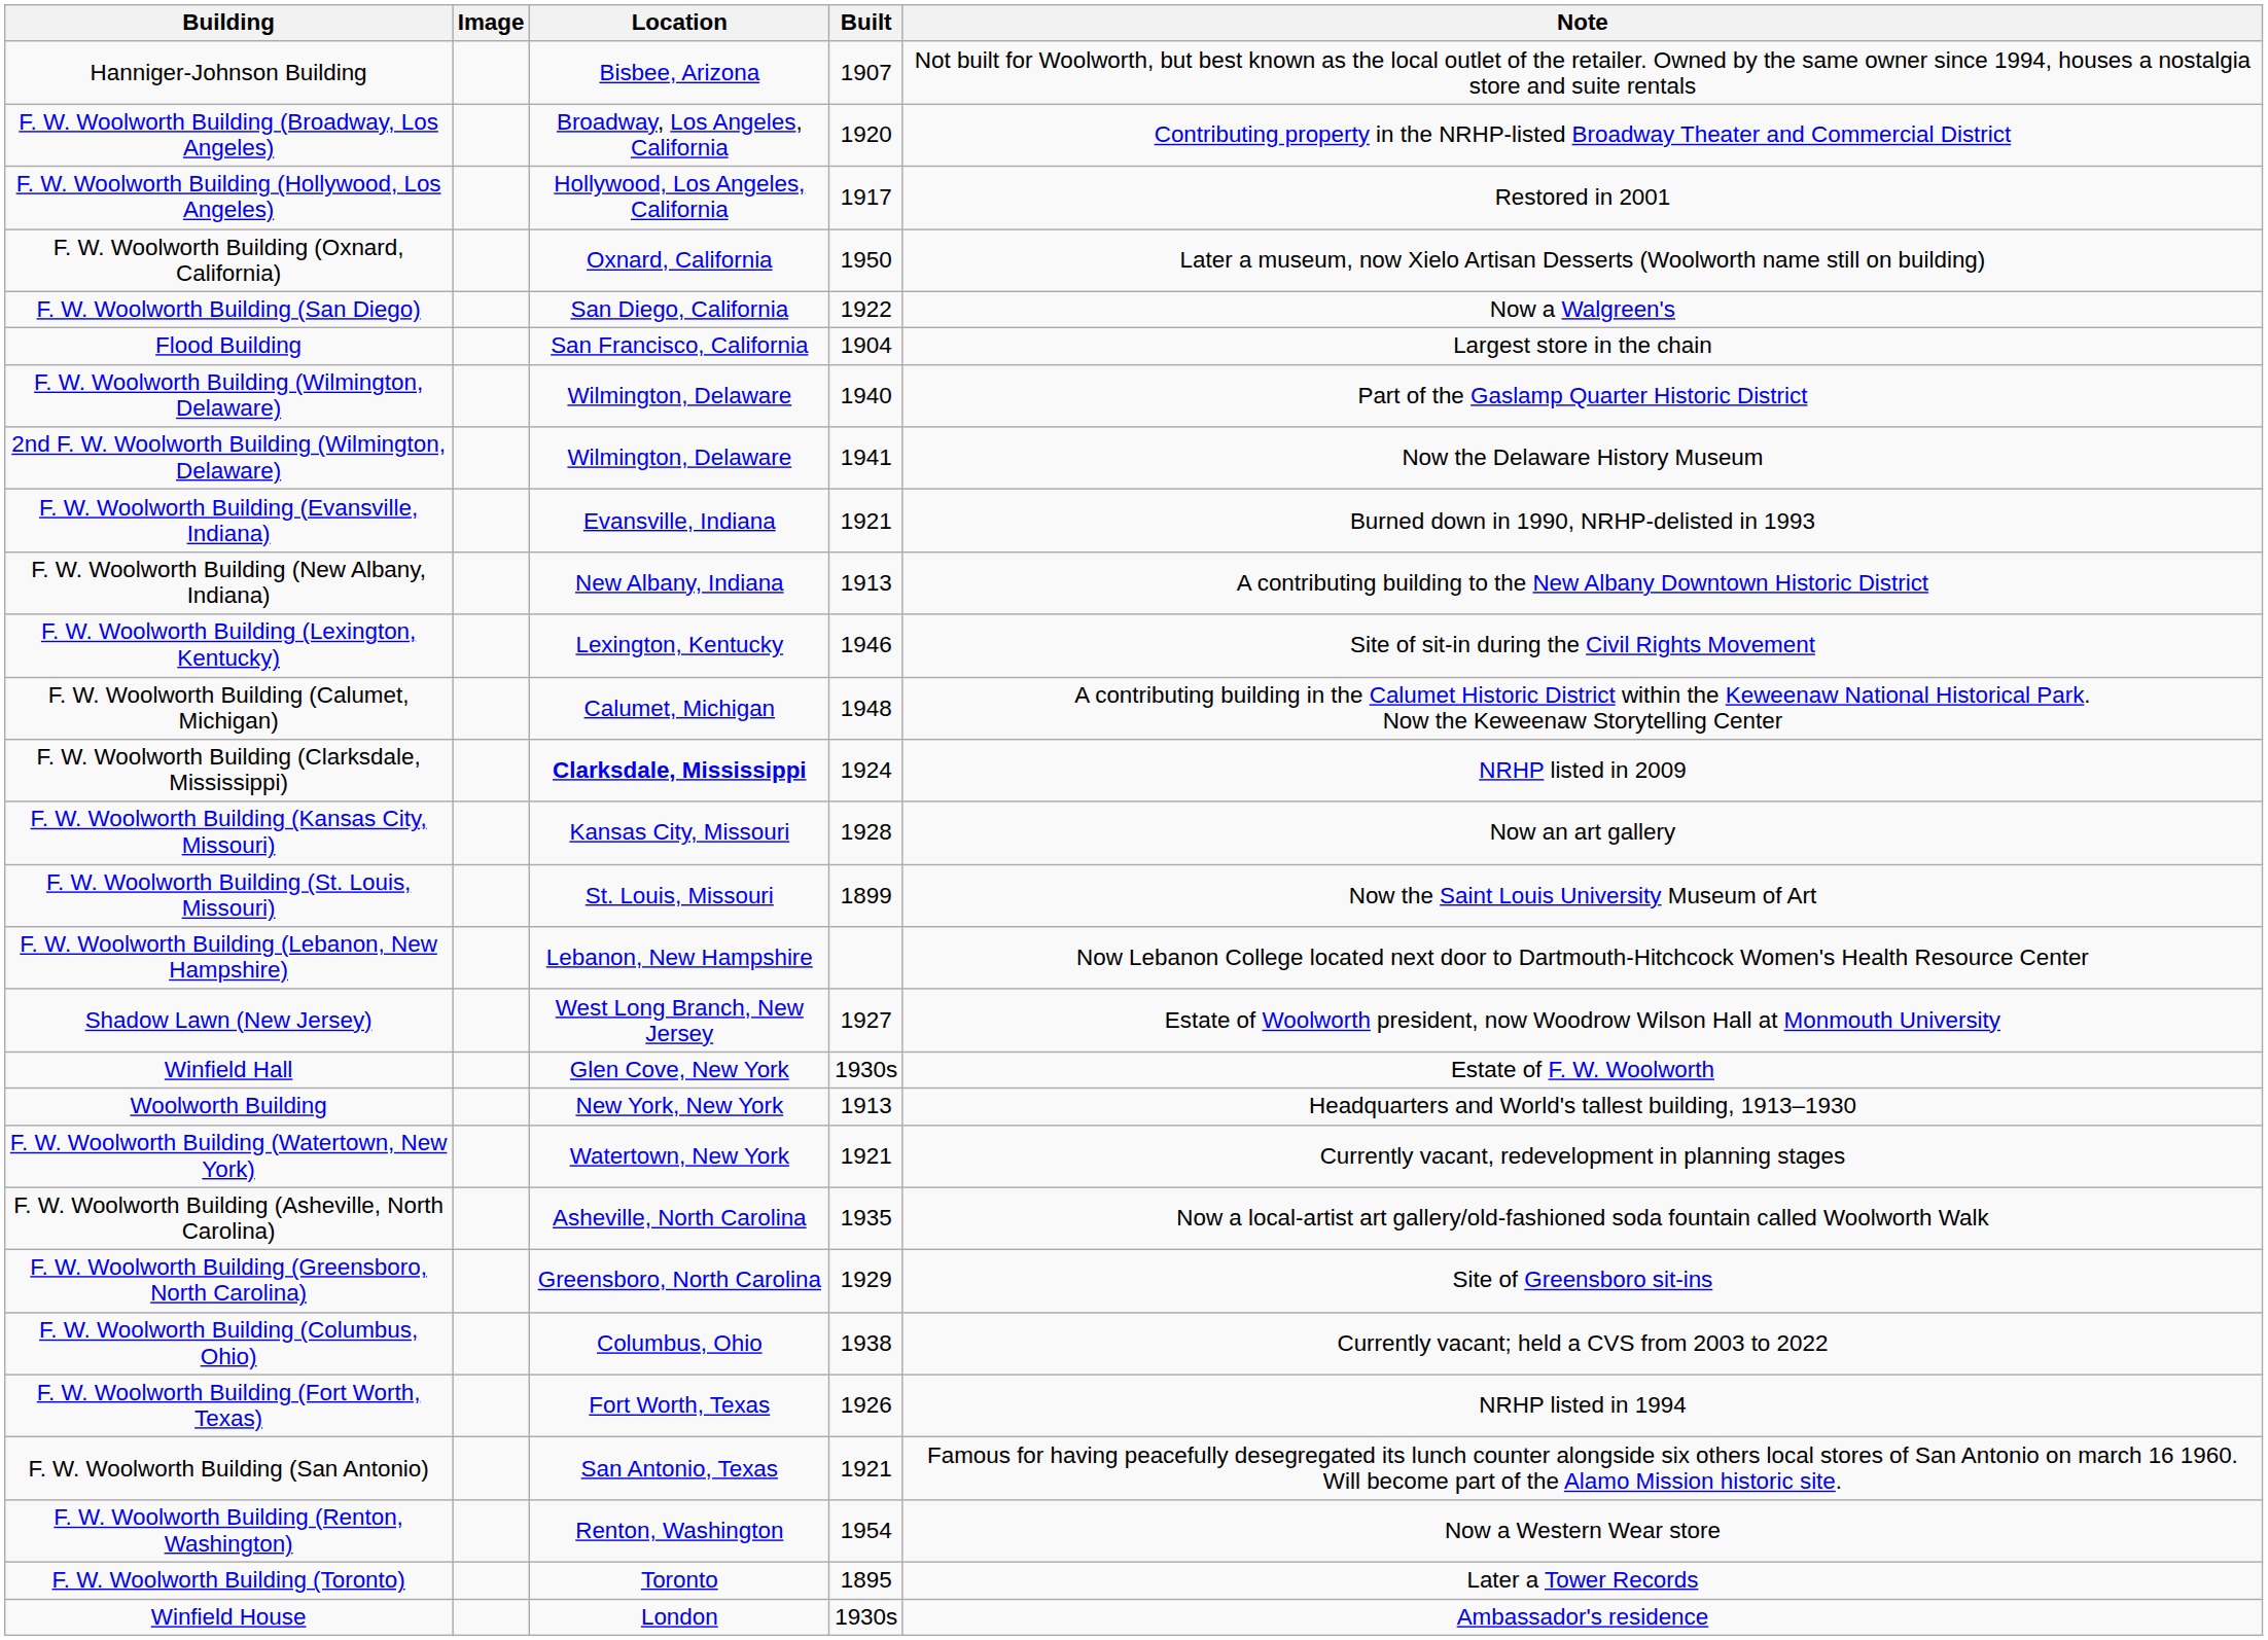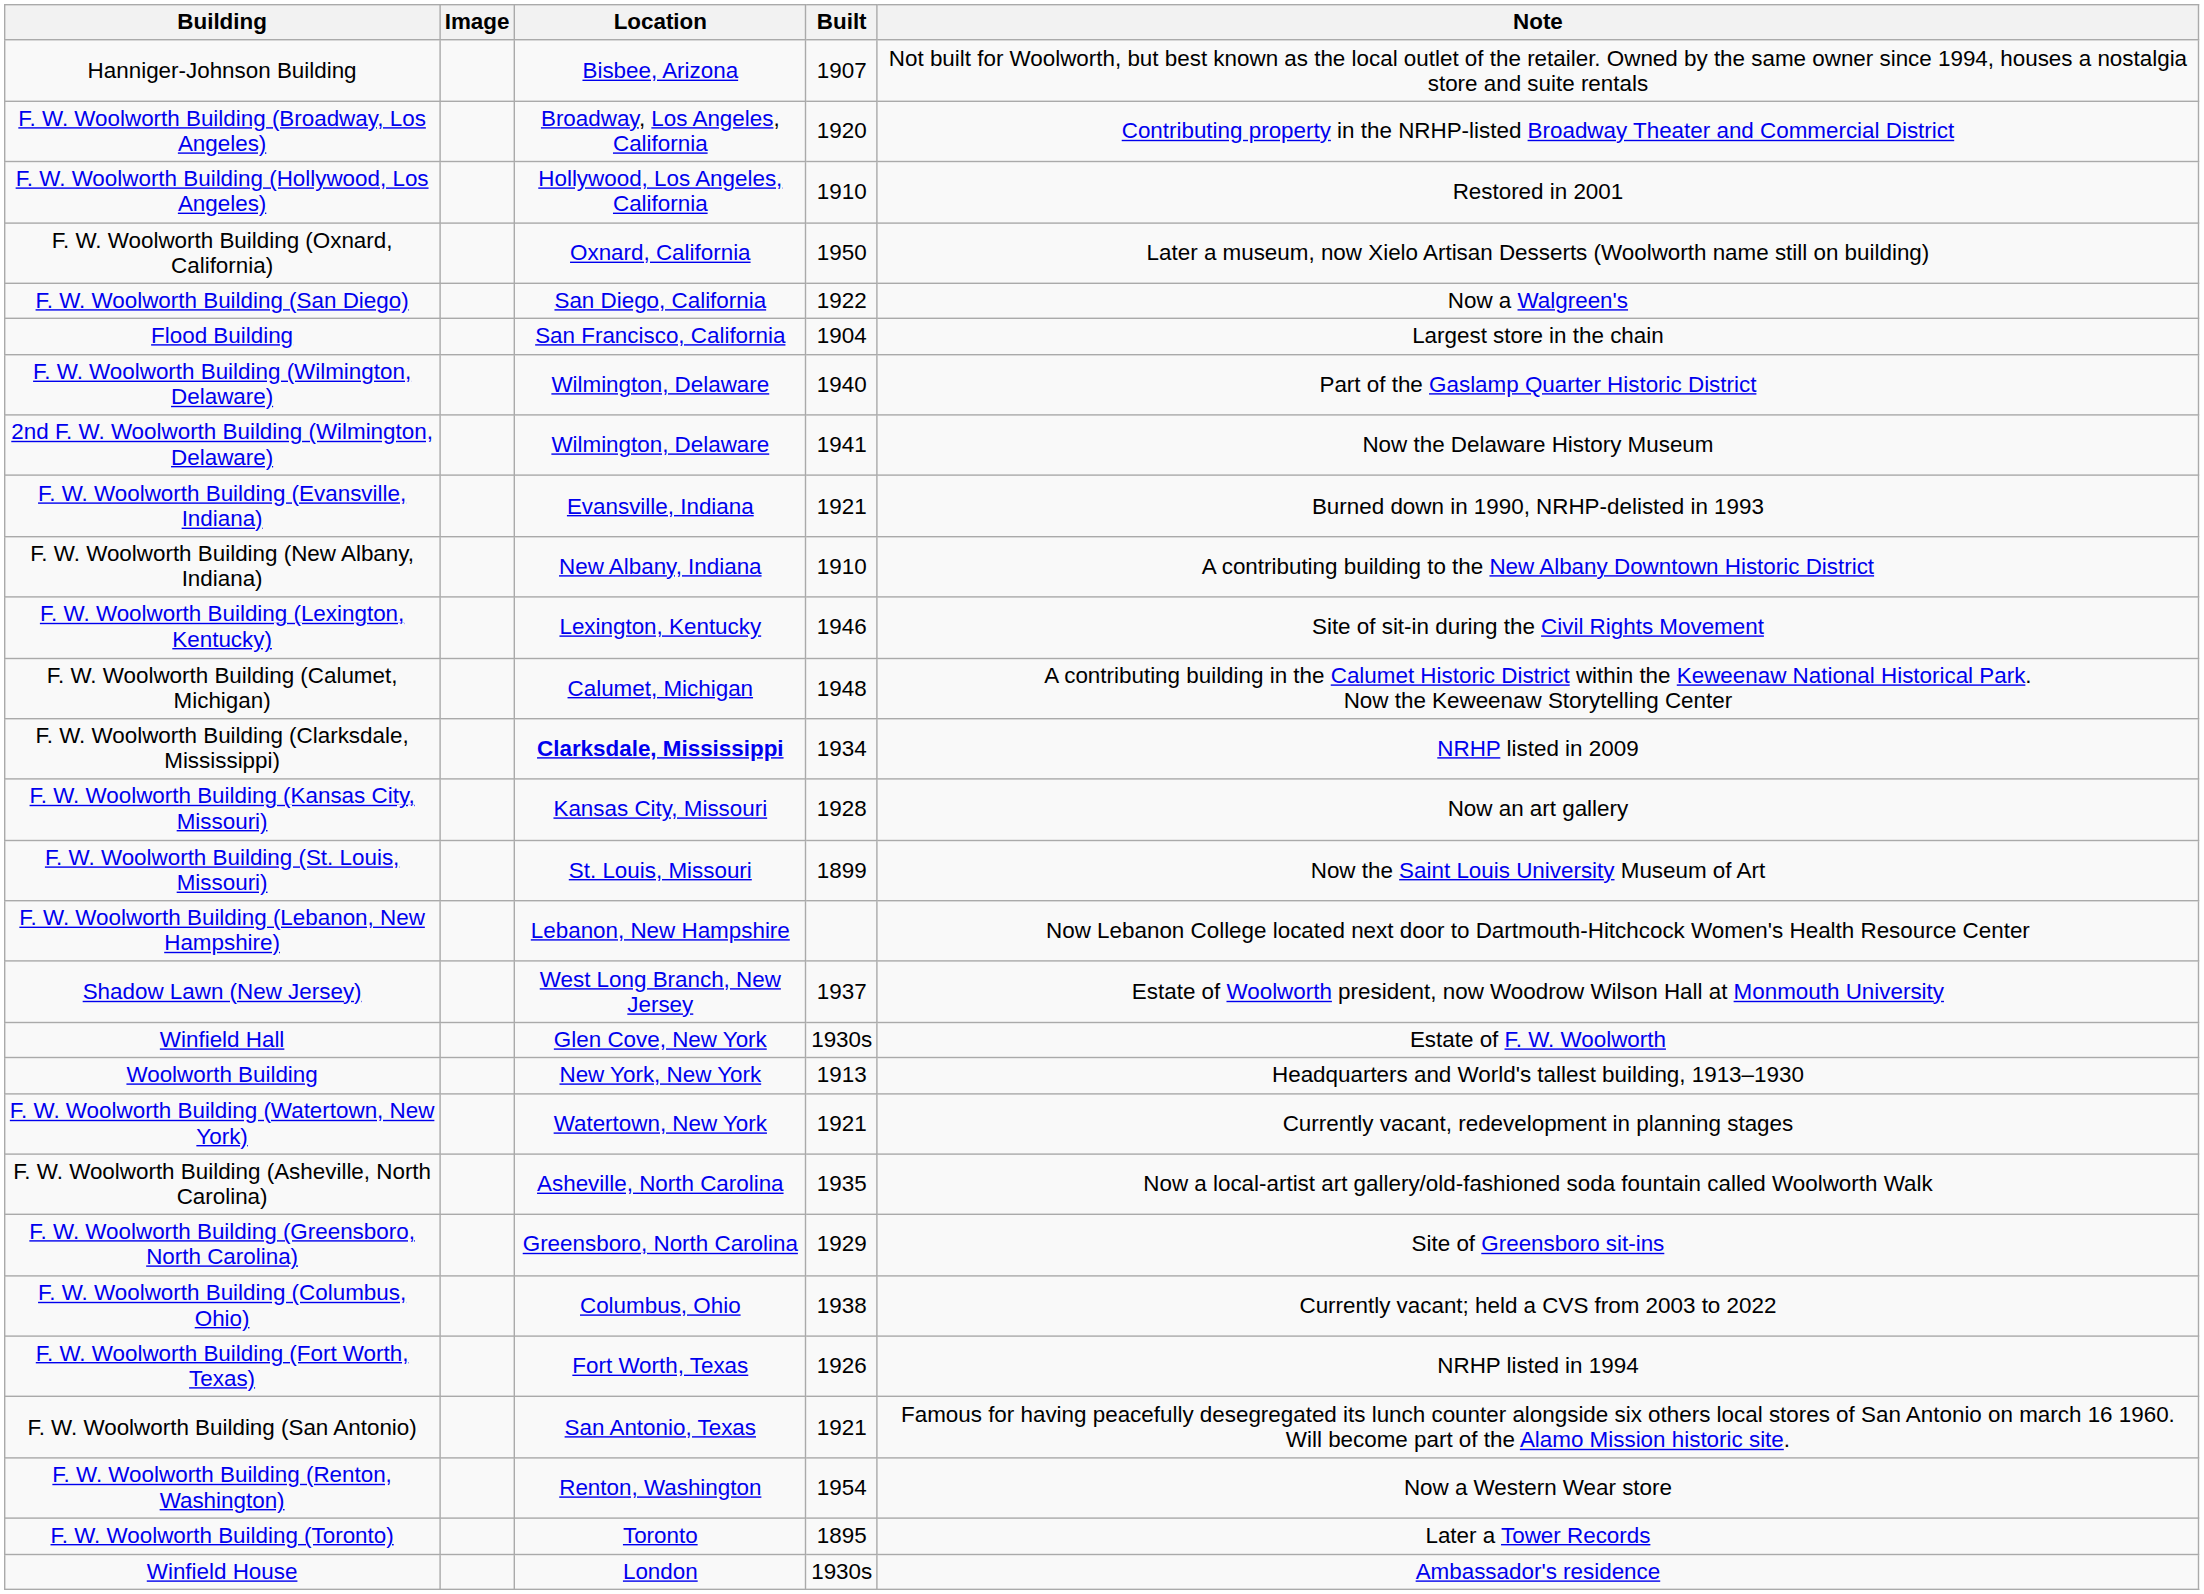F. W. Woolworth Building (Hollywood, Los Angeles) | Built: 1917 -> 1910
F. W. Woolworth Building (New Albany, Indiana) | Built: 1913 -> 1910
F. W. Woolworth Building (Clarksdale, Mississippi) | Built: 1924 -> 1934
Shadow Lawn (New Jersey) | Built: 1927 -> 1937
